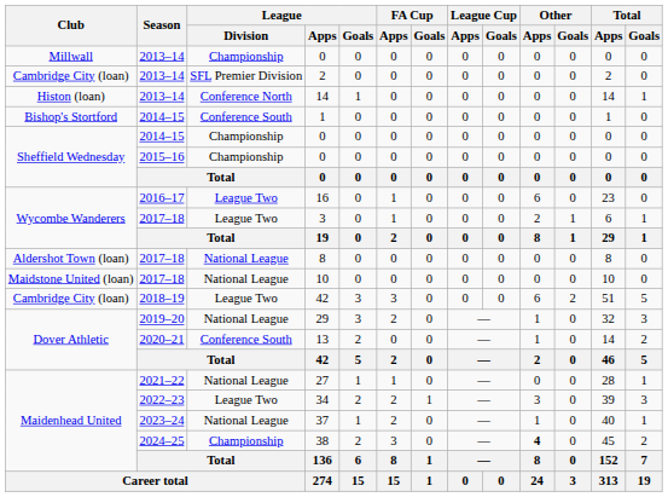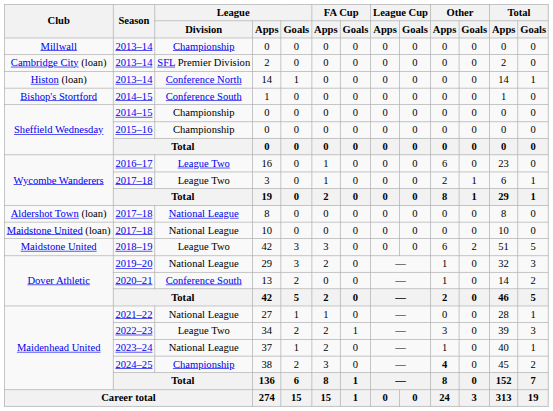2018–19 / 42 | Club: Cambridge City (loan) -> Maidstone United
